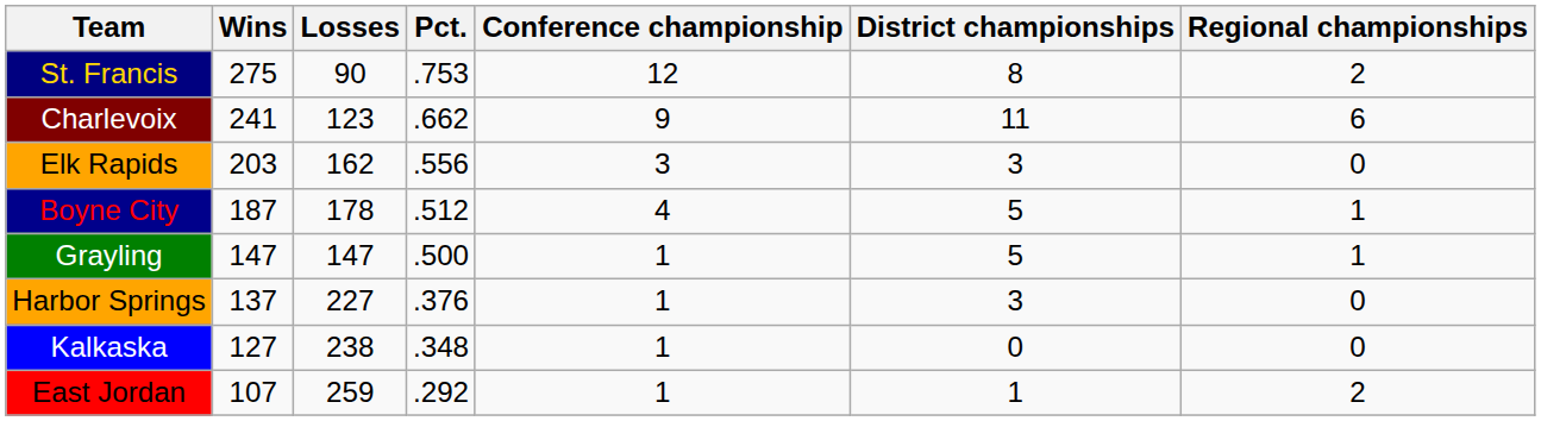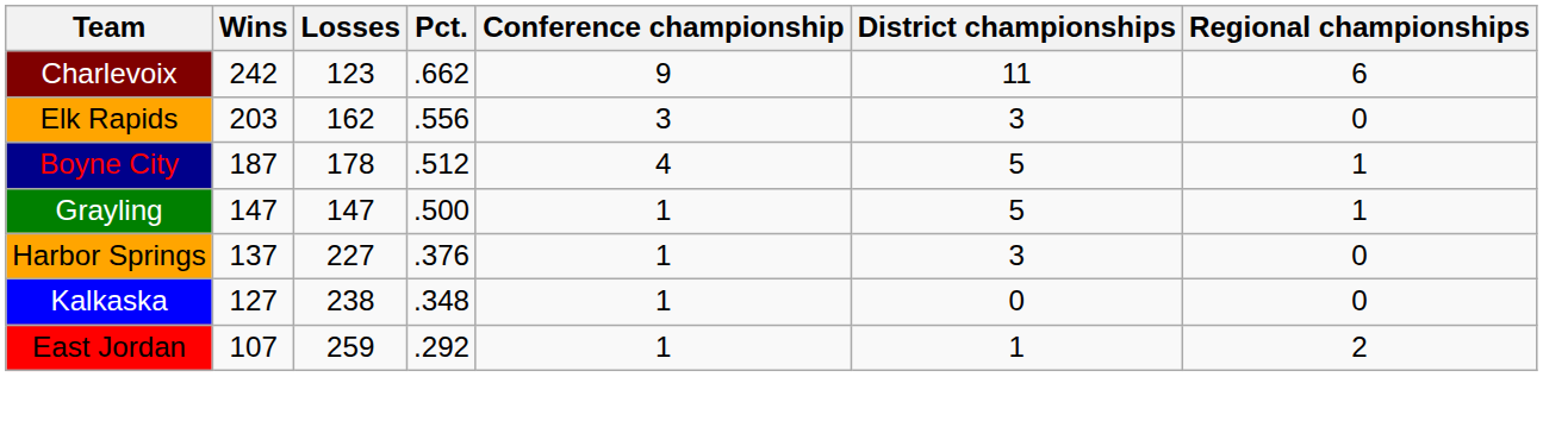- row: St. Francis | 275 | 90 | .753 | 12 | 8 | 2
Charlevoix | Wins: 241 -> 242
